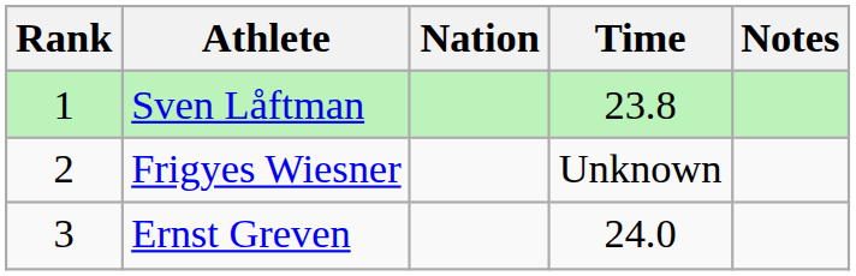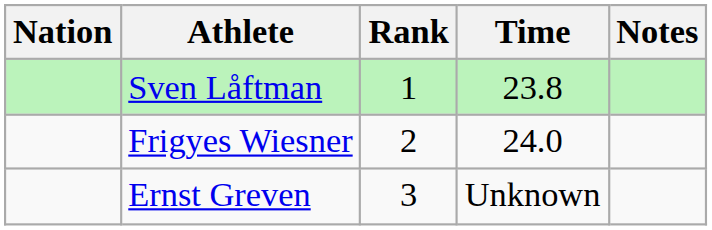columns swapped: Rank <-> Nation
Frigyes Wiesner | Time: Unknown -> 24.0
Ernst Greven | Time: 24.0 -> Unknown
